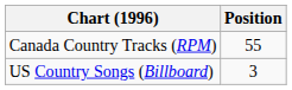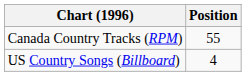US Country Songs (Billboard) | Position: 3 -> 4
